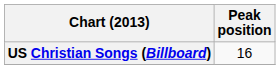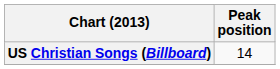US Christian Songs (Billboard) | Peak position: 16 -> 14
